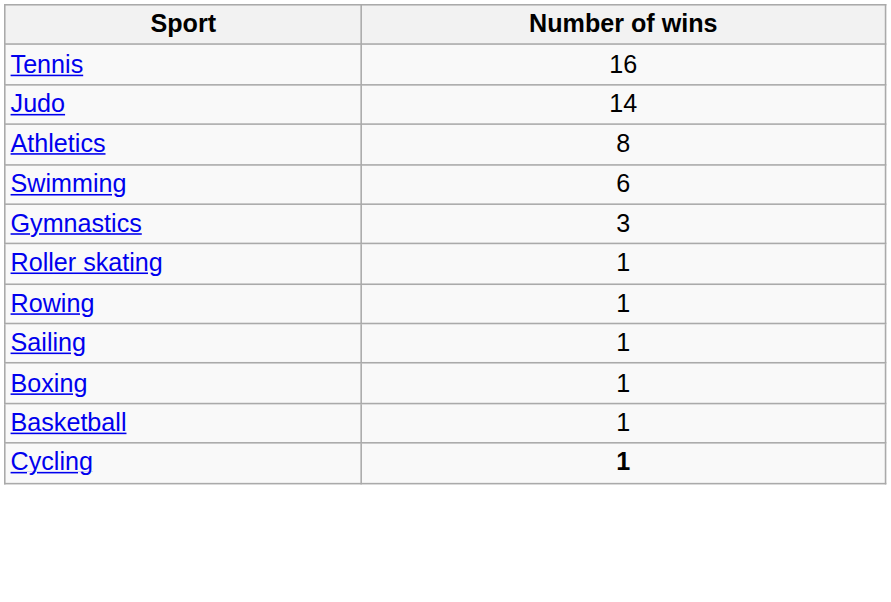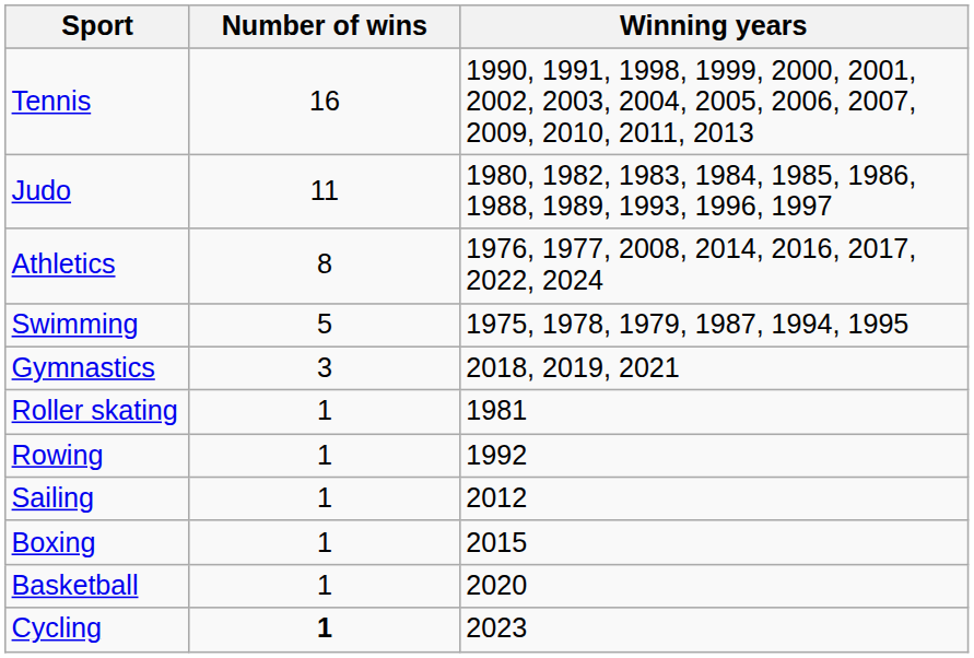+ column: Winning years | 1990, 1991, 1998, 1999, 2000, 2001, 2002, 2003, 2004, 2005, 2006, 2007, 2009, 2010, 2011, 2013 | 1980, 1982, 1983, 1984, 1985, 1986, 1988, 1989, 1993, 1996, 1997 | 1976, 1977, 2008, 2014, 2016, 2017, 2022, 2024 | 1975, 1978, 1979, 1987, 1994, 1995 | 2018, 2019, 2021 | 1981 | 1992 | 2012 | 2015 | 2020 | 2023
Judo | Number of wins: 14 -> 11
Swimming | Number of wins: 6 -> 5
